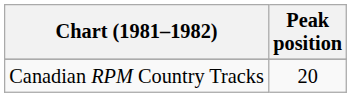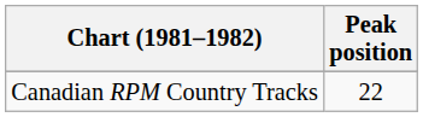Canadian RPM Country Tracks | Peak position: 20 -> 22
